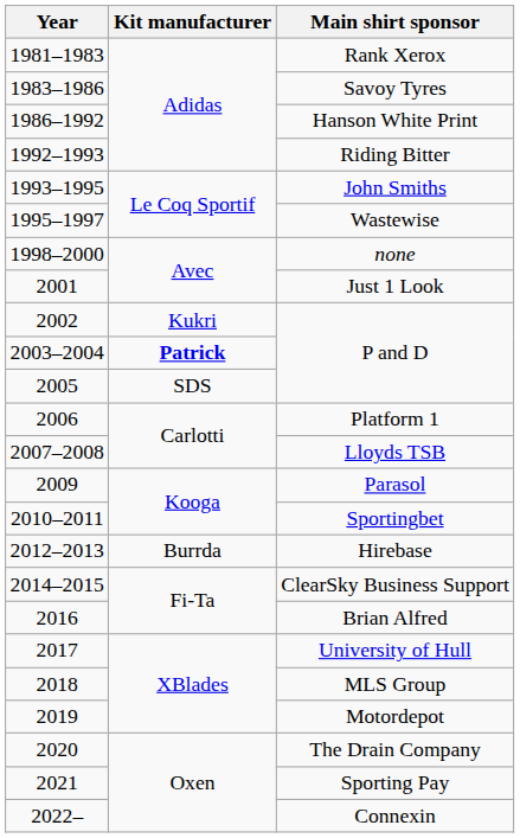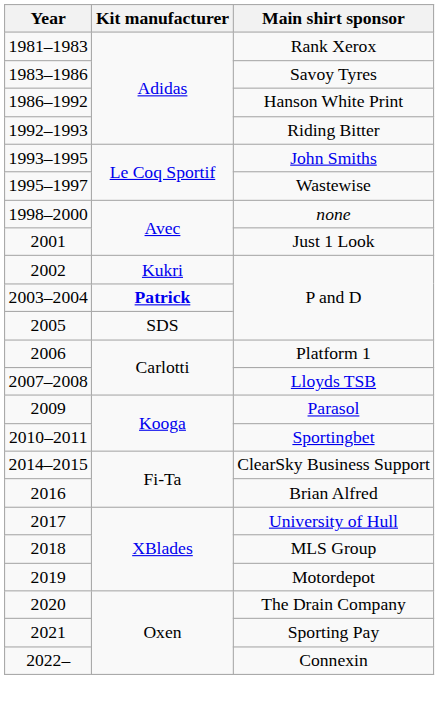- row: 2012–2013 | Burrda | Hirebase
